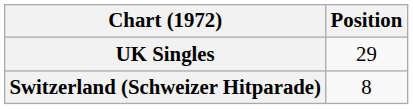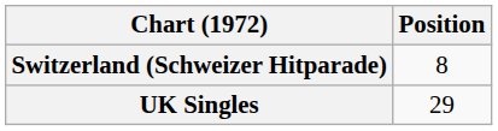rows swapped: Switzerland (Schweizer Hitparade) <-> UK Singles
